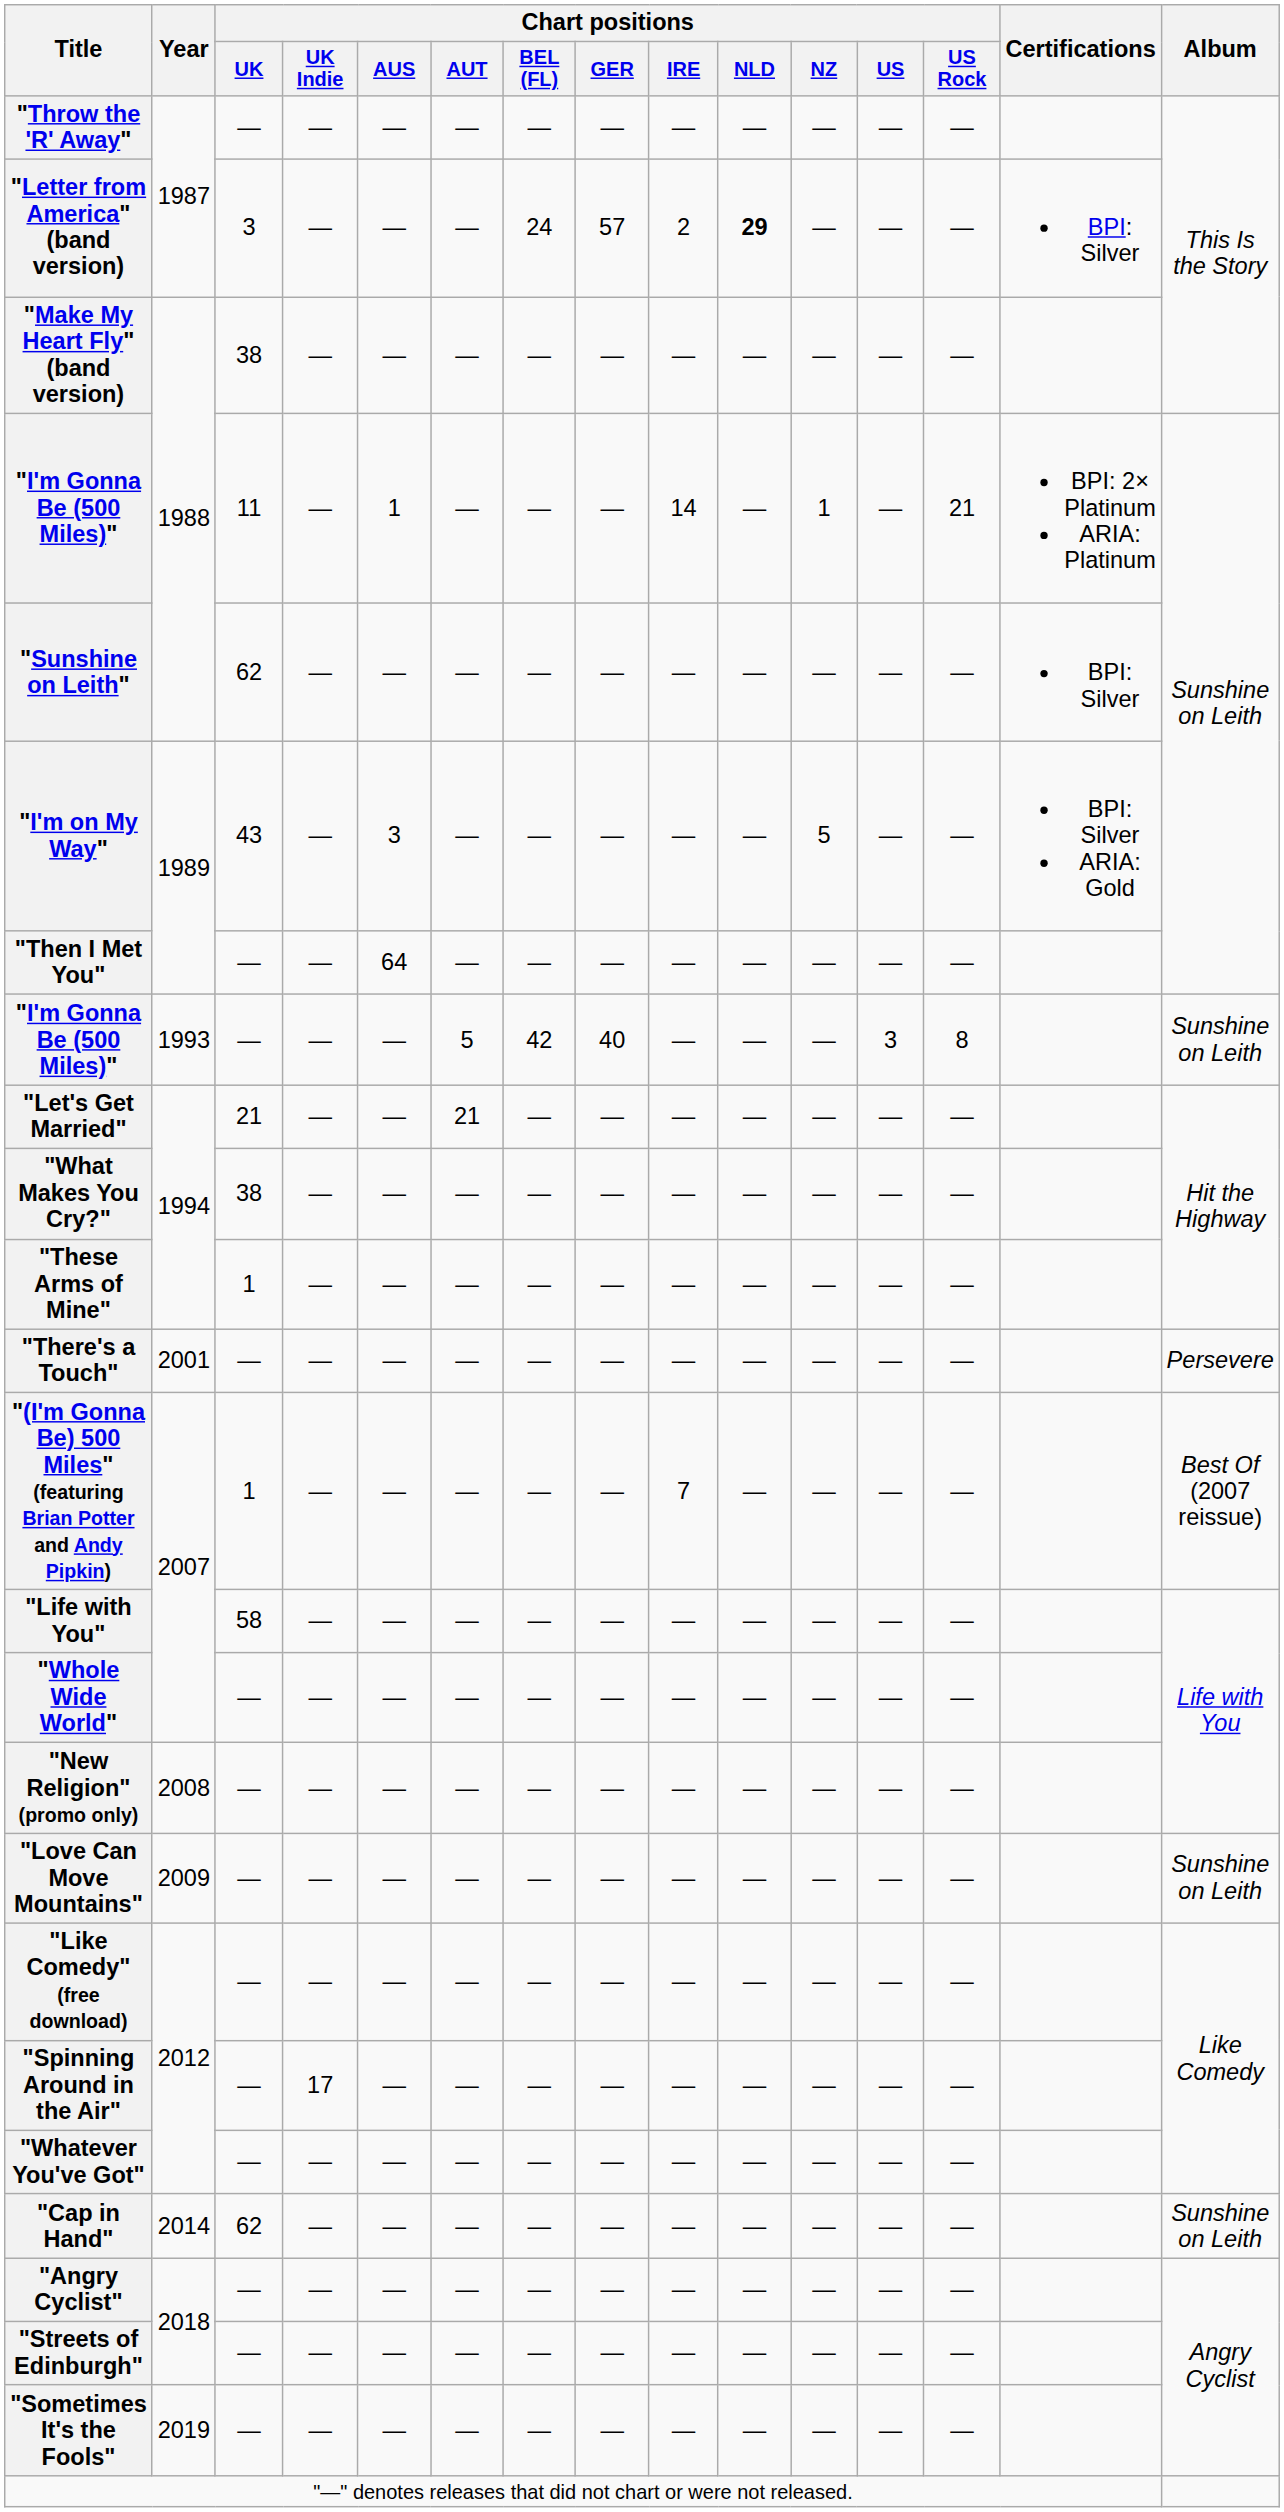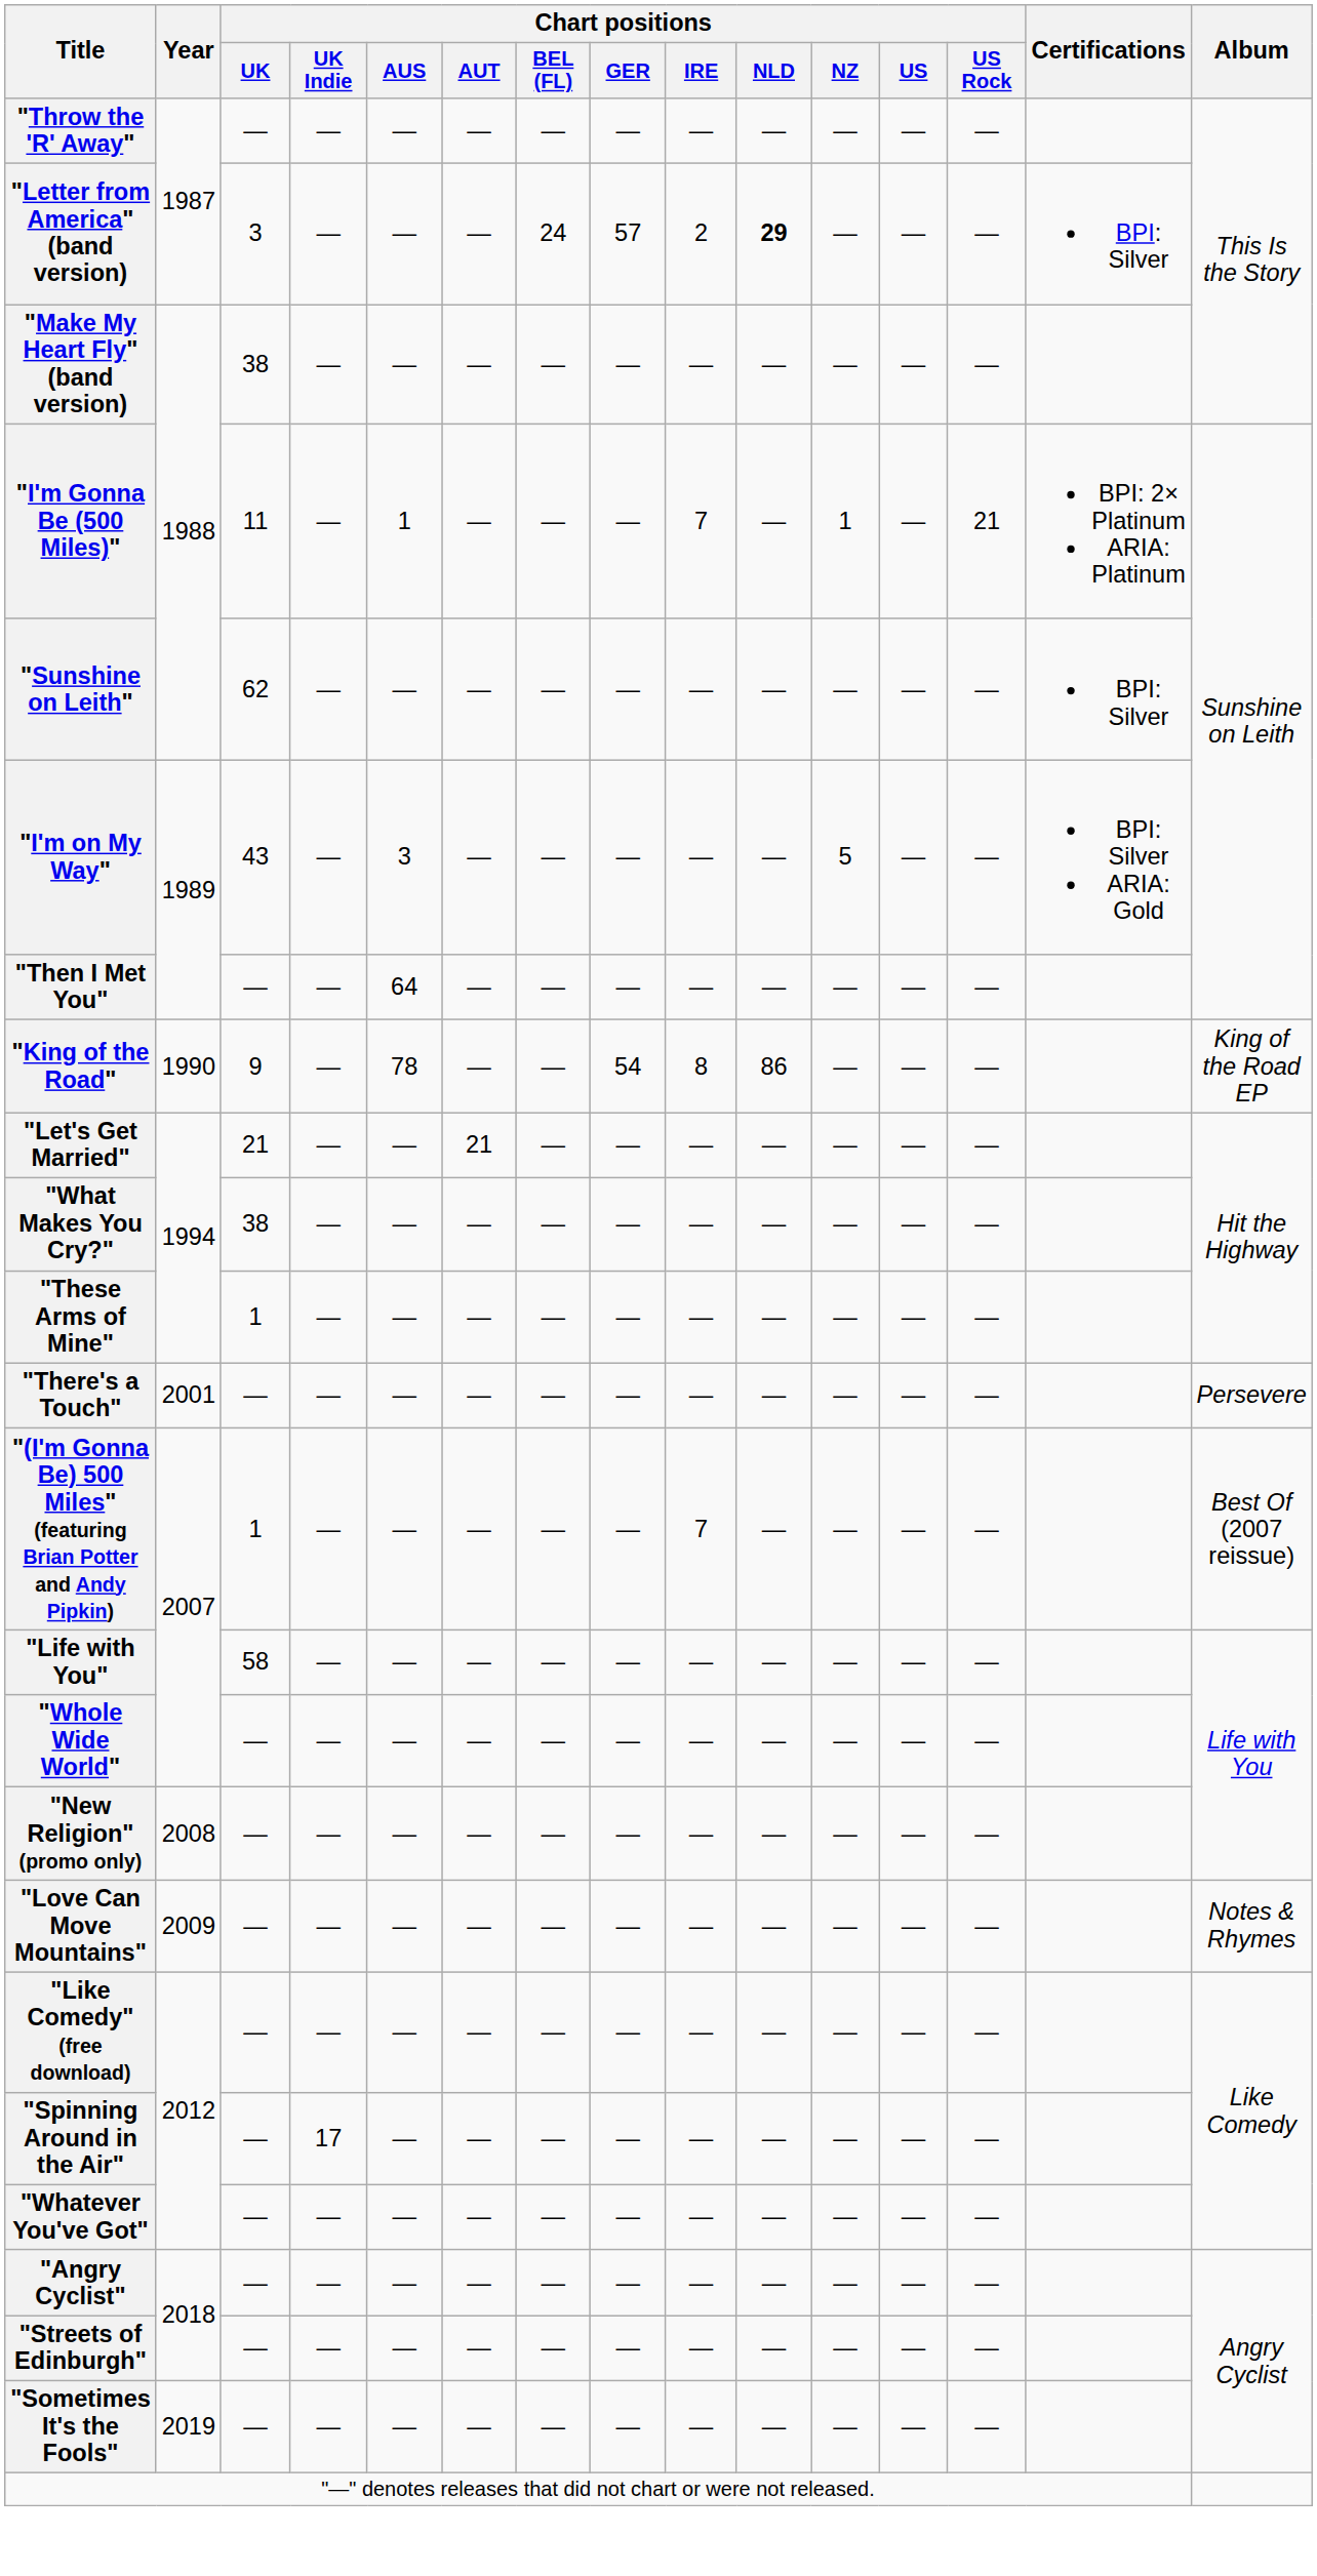"I'm Gonna Be (500 Miles)" / 1988 | Chart positions / IRE: 14 -> 7
+ row: "King of the Road" | 1990 | 9 | — | 78 | — | — | 54 | 8 | 86 | — | — | — | King of the Road EP
- row: "I'm Gonna Be (500 Miles)" | 1993 | — | — | — | 5 | 42 | 40 | — | — | — | 3 | 8 | Sunshine on Leith
"Love Can Move Mountains" | Album: Sunshine on Leith -> Notes & Rhymes
- row: "Cap in Hand" | 2014 | 62 | — | — | — | — | — | — | — | — | — | — | Sunshine on Leith
